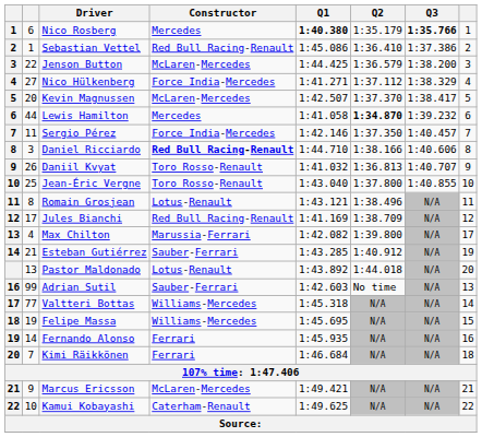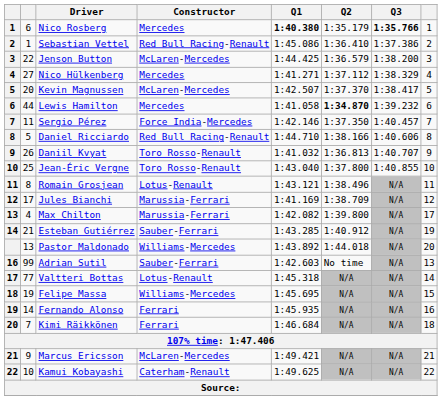Nico Hülkenberg | Constructor: Force India-Mercedes -> Mercedes
Daniel Ricciardo | column 2: 3 -> 5
Daniel Ricciardo | Constructor: bold -> normal
Jules Bianchi | Constructor: Red Bull Racing-Renault -> Marussia-Ferrari
Pastor Maldonado | Constructor: Lotus-Renault -> Williams-Mercedes
Valtteri Bottas | Constructor: Williams-Mercedes -> Lotus-Renault
